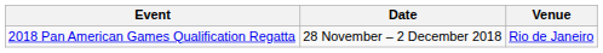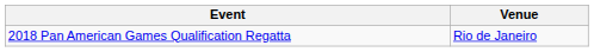- column: Date | 28 November – 2 December 2018
